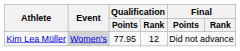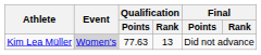Kim Lea Müller | Qualification / Points: 77.95 -> 77.63
Kim Lea Müller | Qualification / Rank: 12 -> 13
